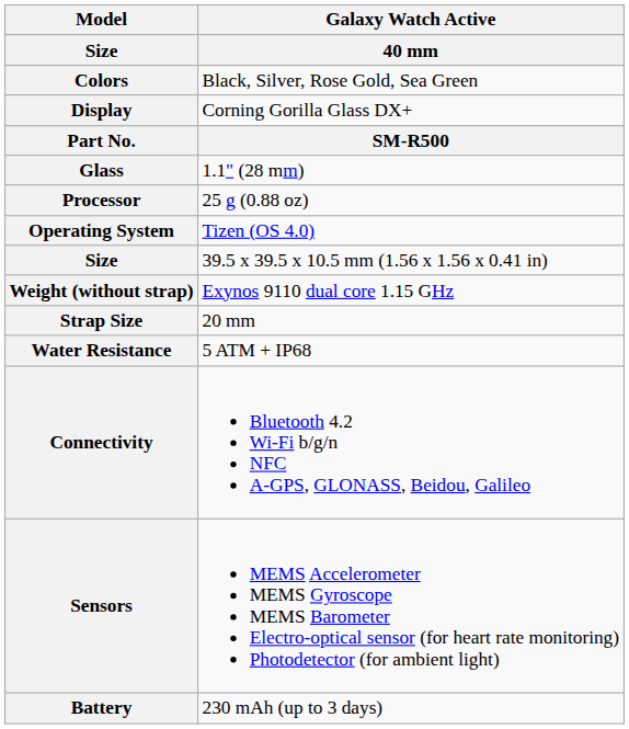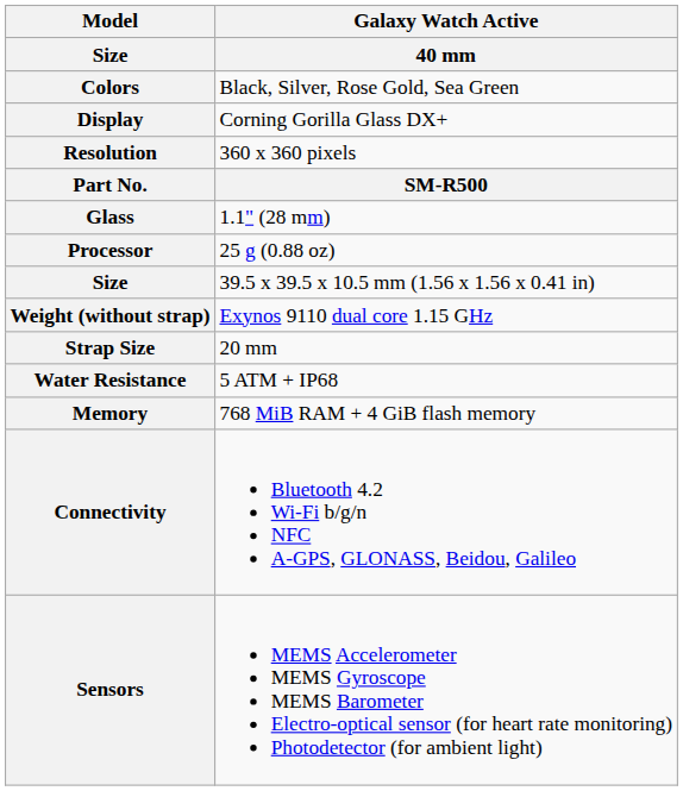+ row: Resolution | 360 x 360 pixels
- row: Operating System | Tizen (OS 4.0)
+ row: Memory | 768 MiB RAM + 4 GiB flash memory
- row: Battery | 230 mAh (up to 3 days)
